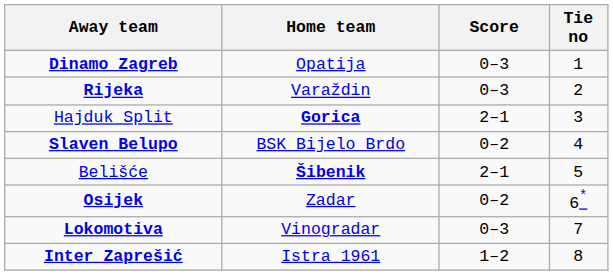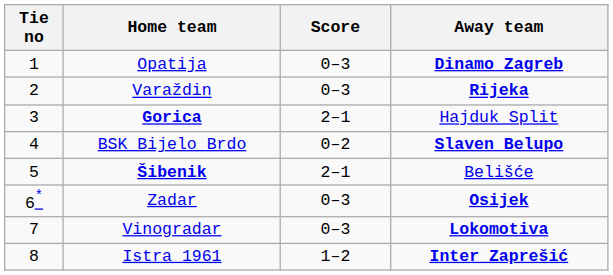columns swapped: Tie no <-> Away team
Zadar | Score: 0–2 -> 0–3
